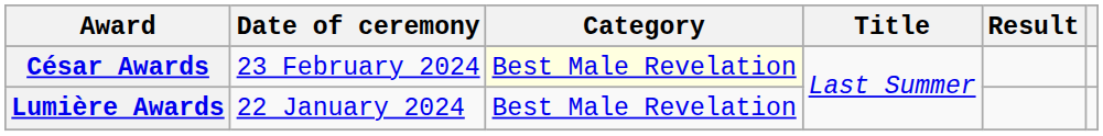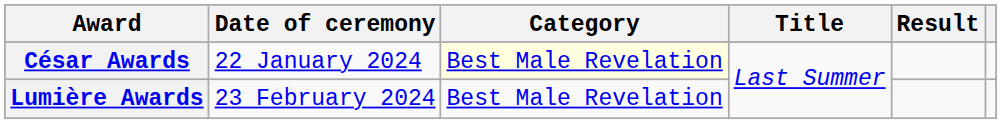César Awards | Date of ceremony: 23 February 2024 -> 22 January 2024
Lumière Awards | Date of ceremony: 22 January 2024 -> 23 February 2024
